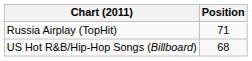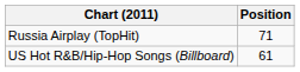US Hot R&B/Hip-Hop Songs (Billboard) | Position: 68 -> 61
